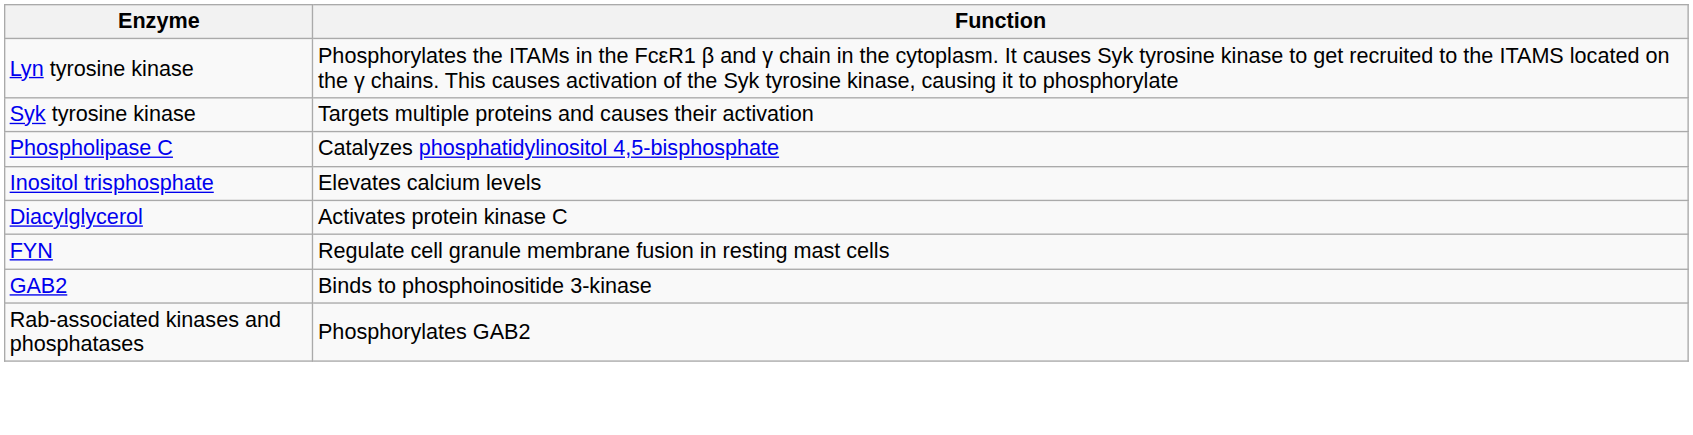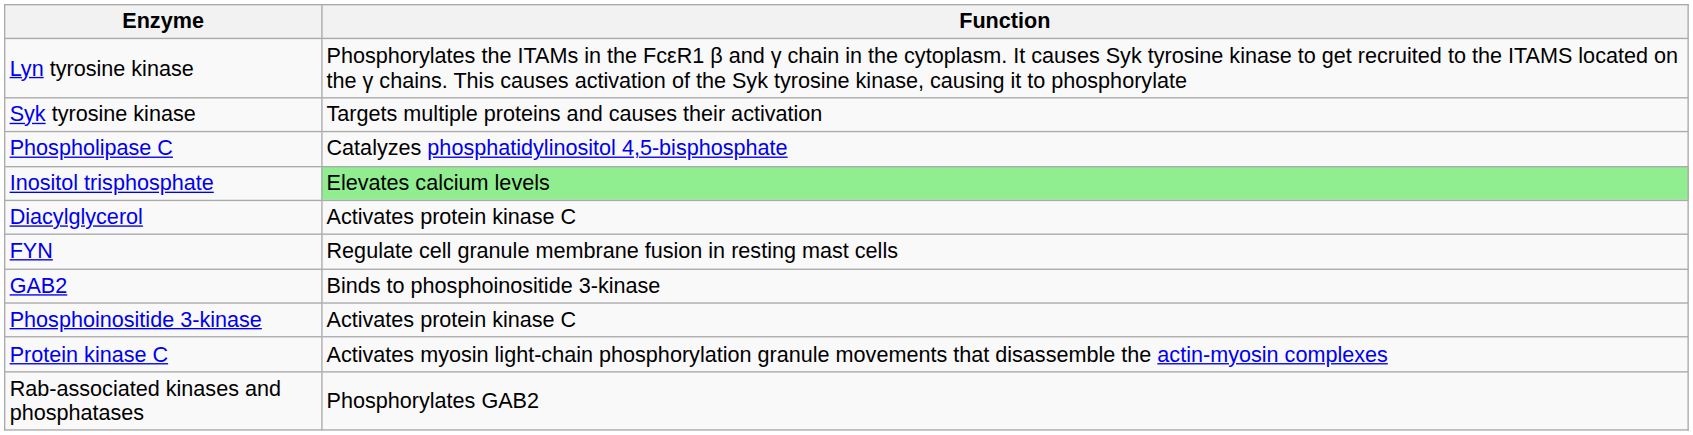Inositol trisphosphate | Function: no background -> lightgreen background
+ row: Phosphoinositide 3-kinase | Activates protein kinase C
+ row: Protein kinase C | Activates myosin light-chain phosphorylation granule movements that disassemble the actin-myosin complexes
